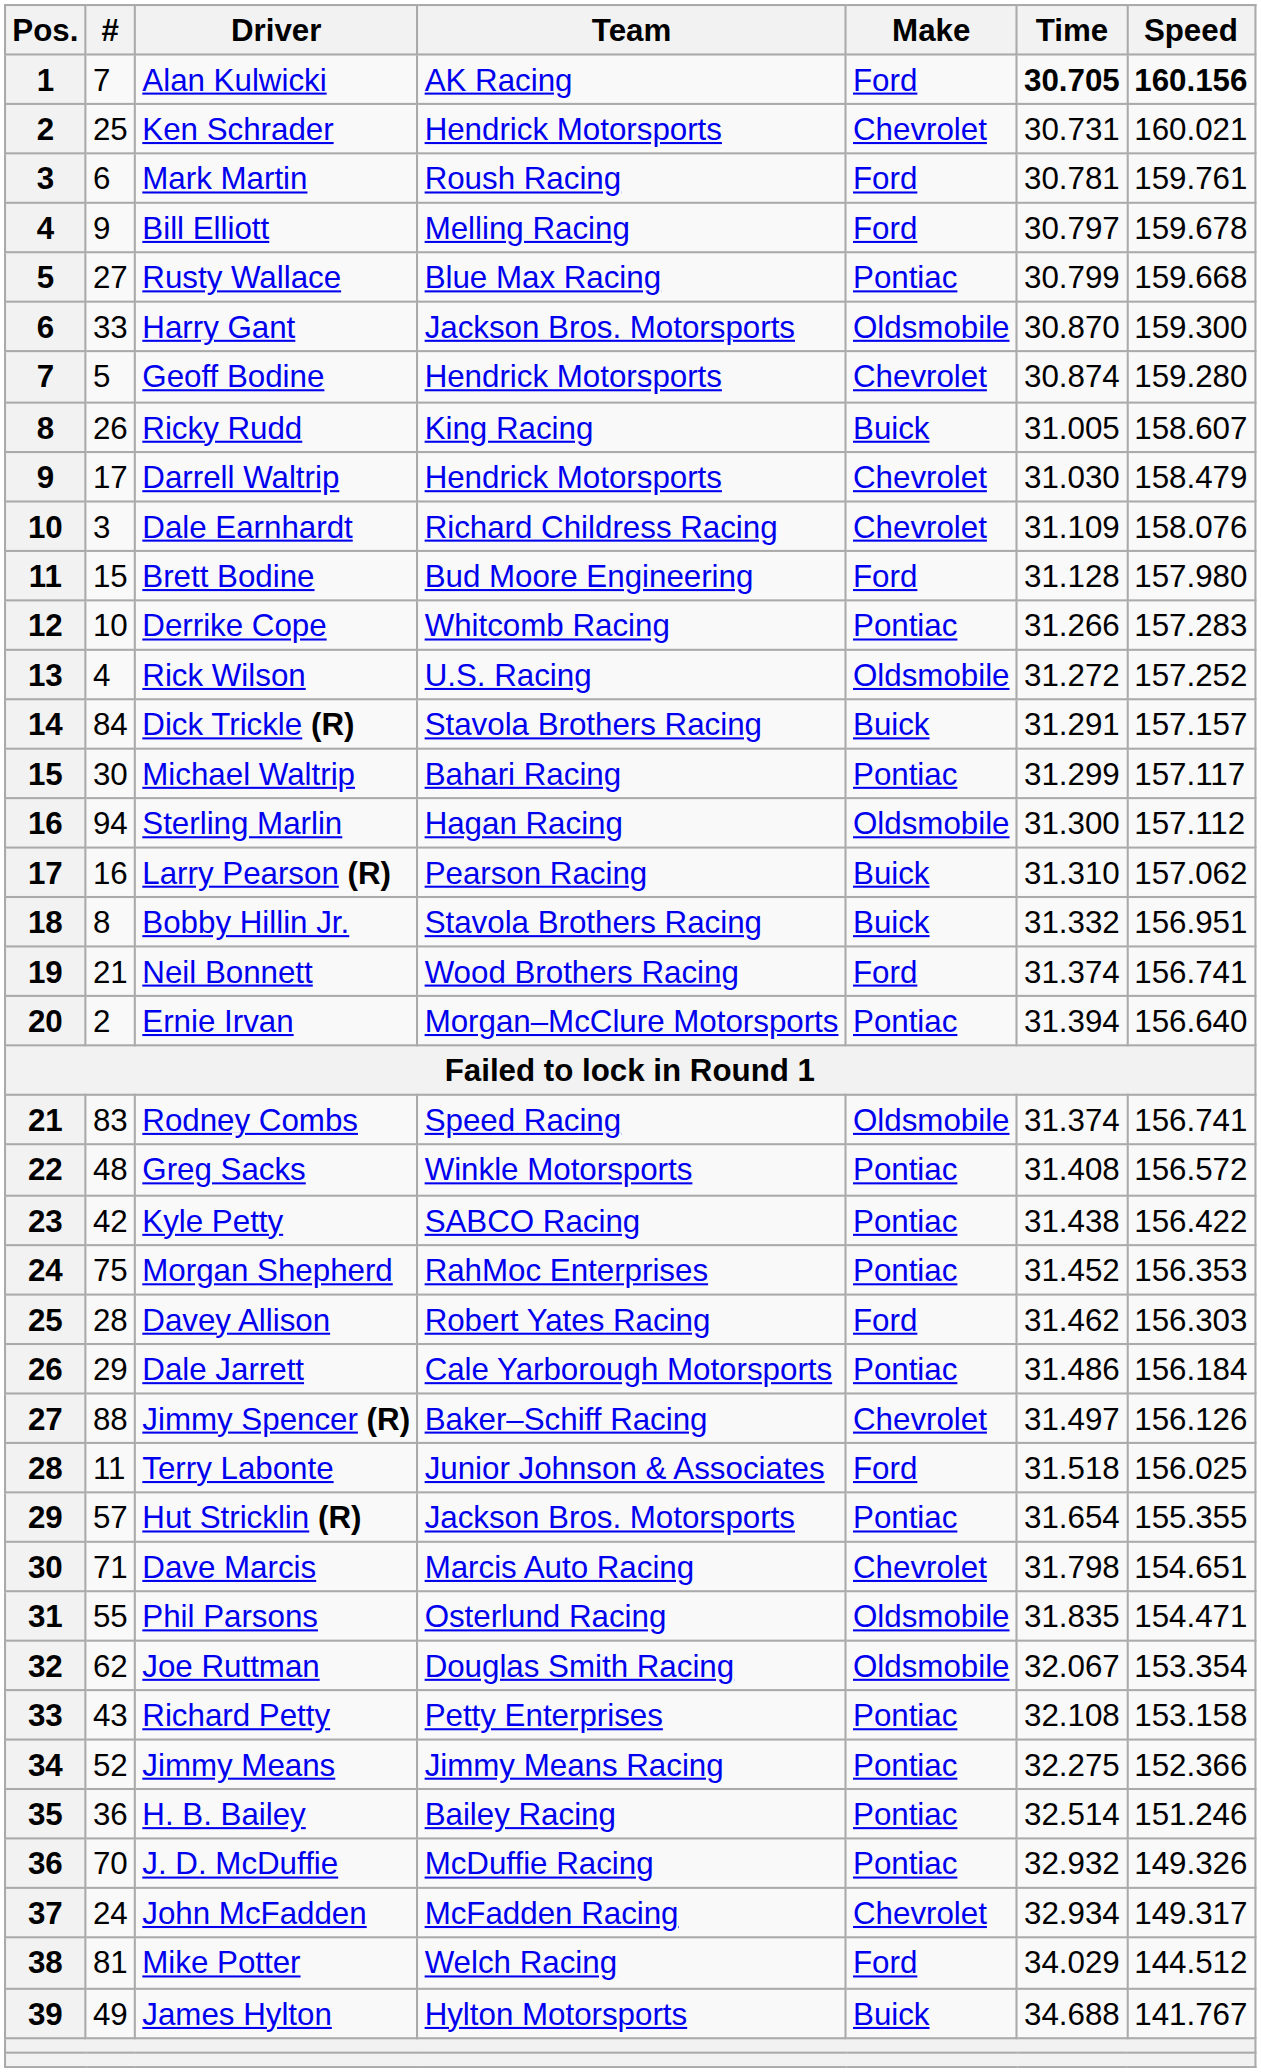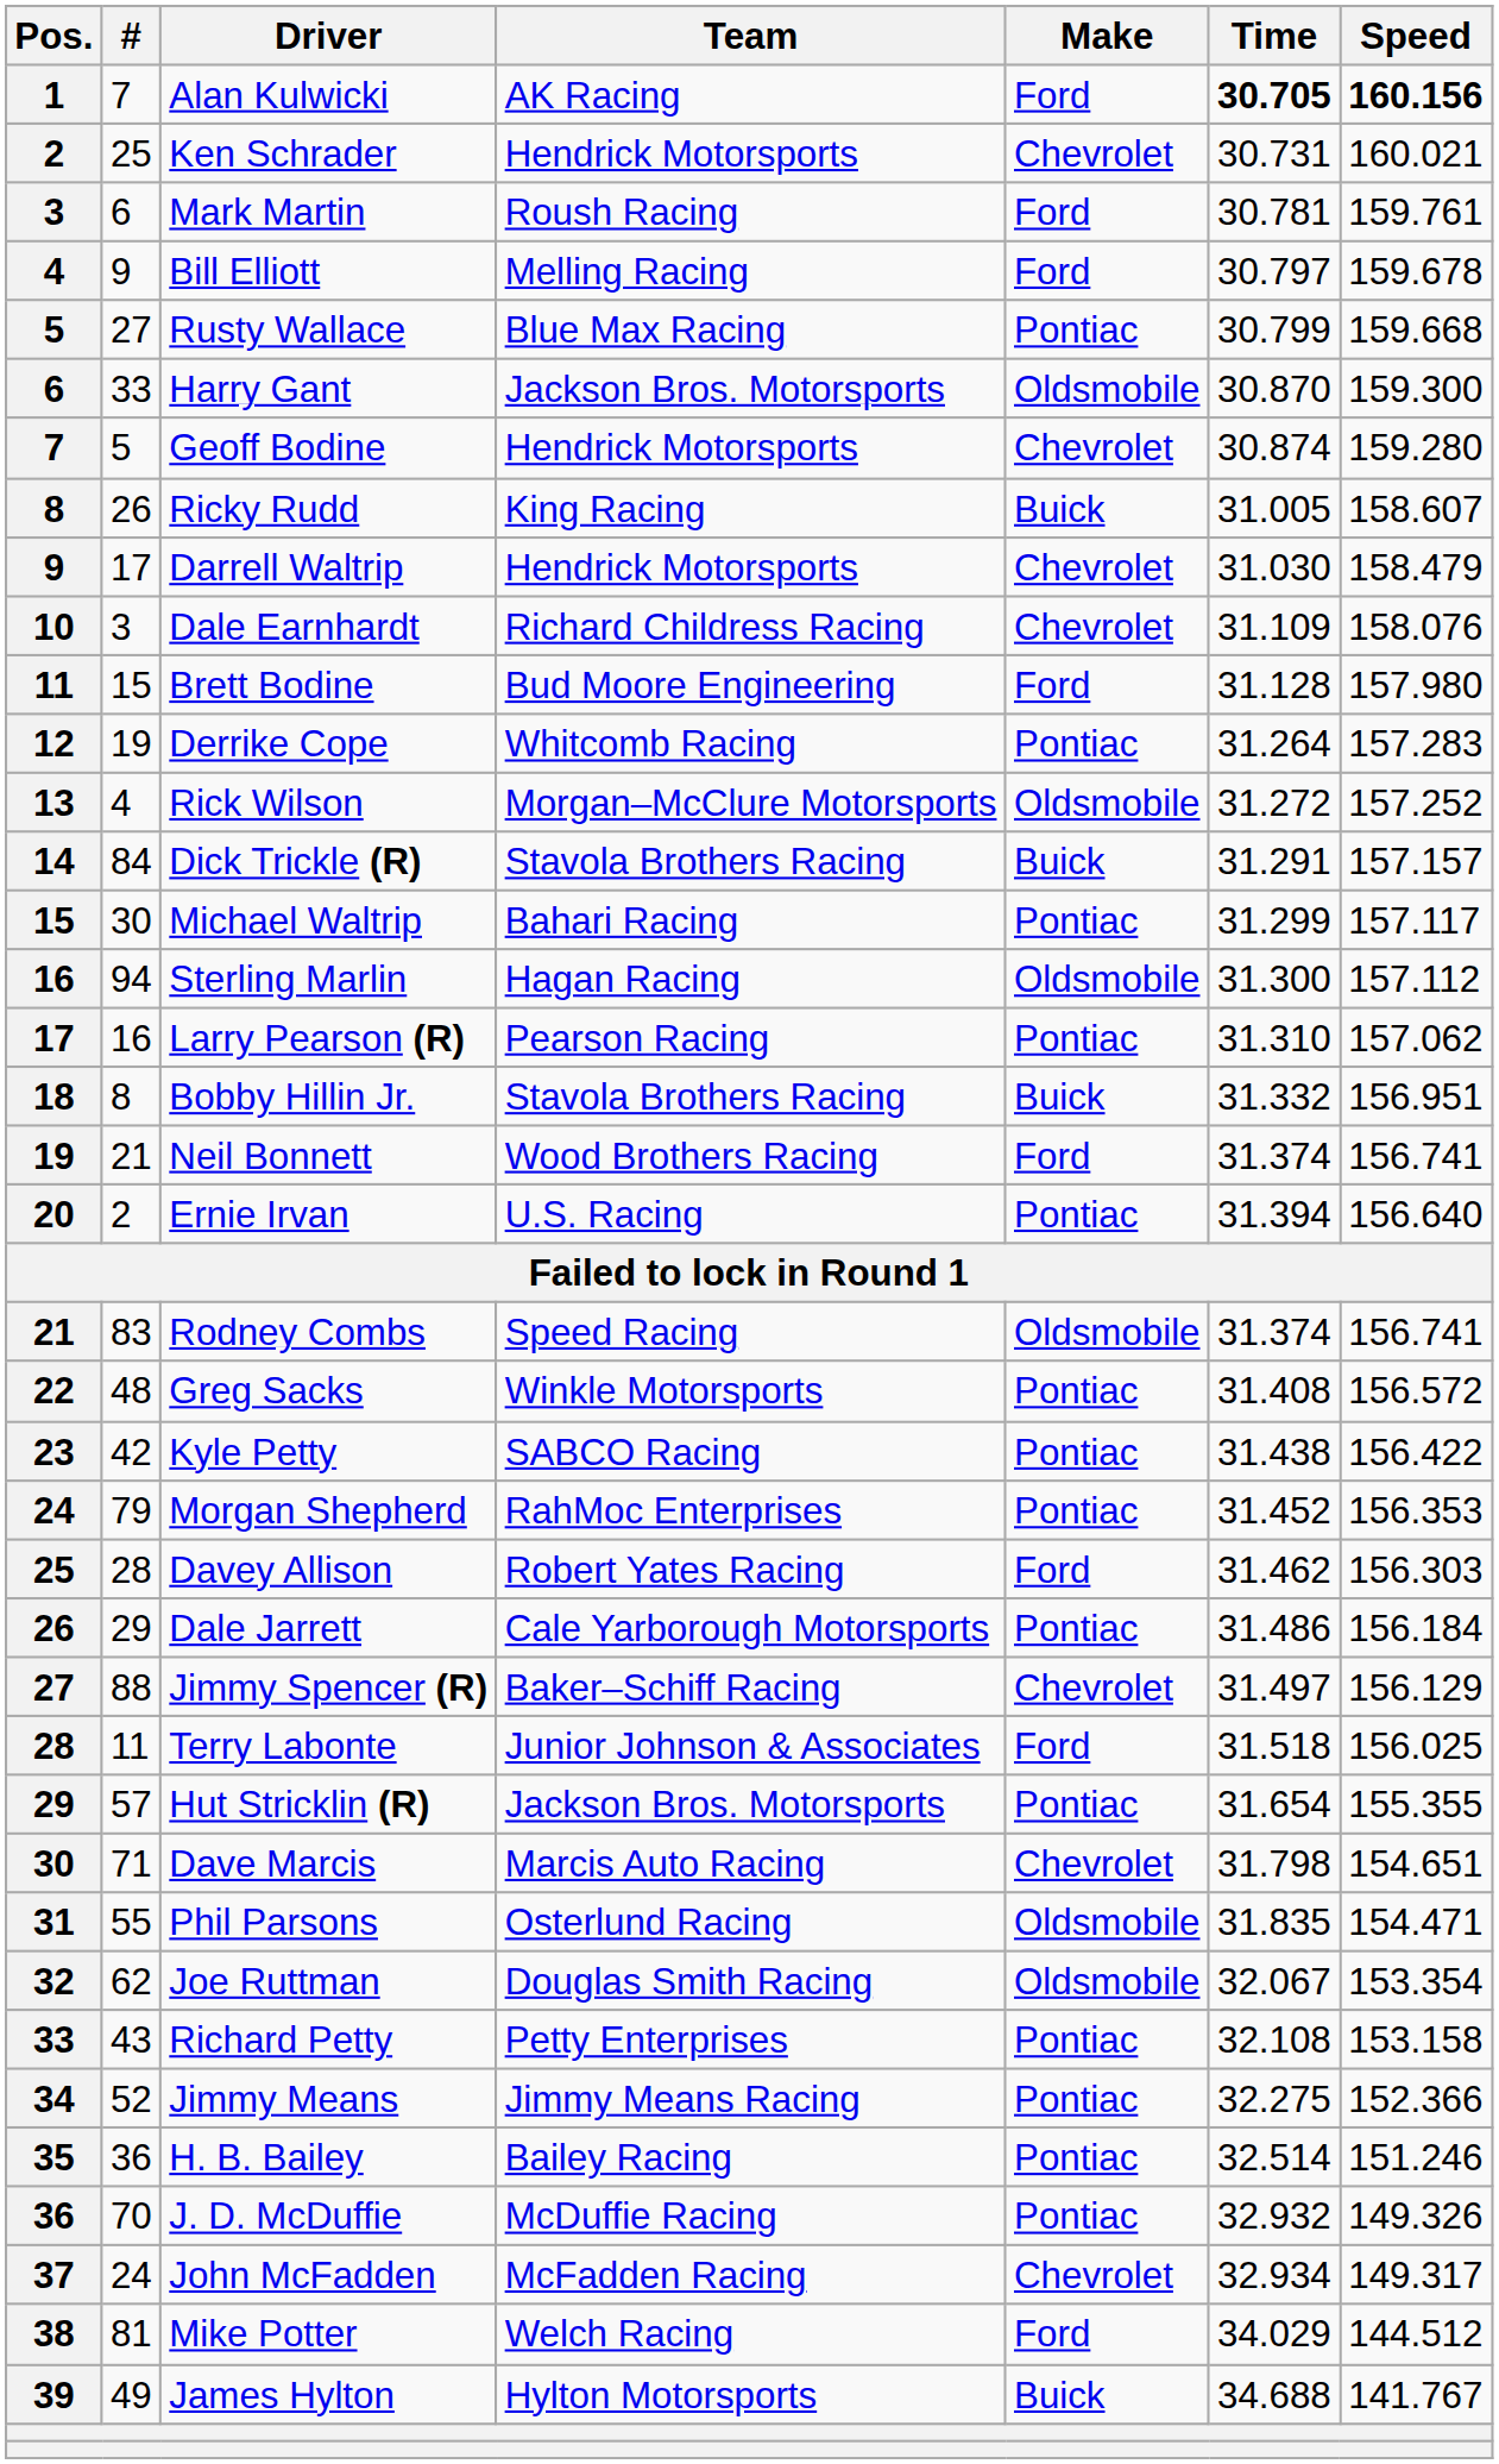Derrike Cope | #: 10 -> 19
Derrike Cope | Time: 31.266 -> 31.264
Rick Wilson | Team: U.S. Racing -> Morgan–McClure Motorsports
Larry Pearson (R) | Make: Buick -> Pontiac
Ernie Irvan | Team: Morgan–McClure Motorsports -> U.S. Racing
Morgan Shepherd | #: 75 -> 79
Jimmy Spencer (R) | Speed: 156.126 -> 156.129
